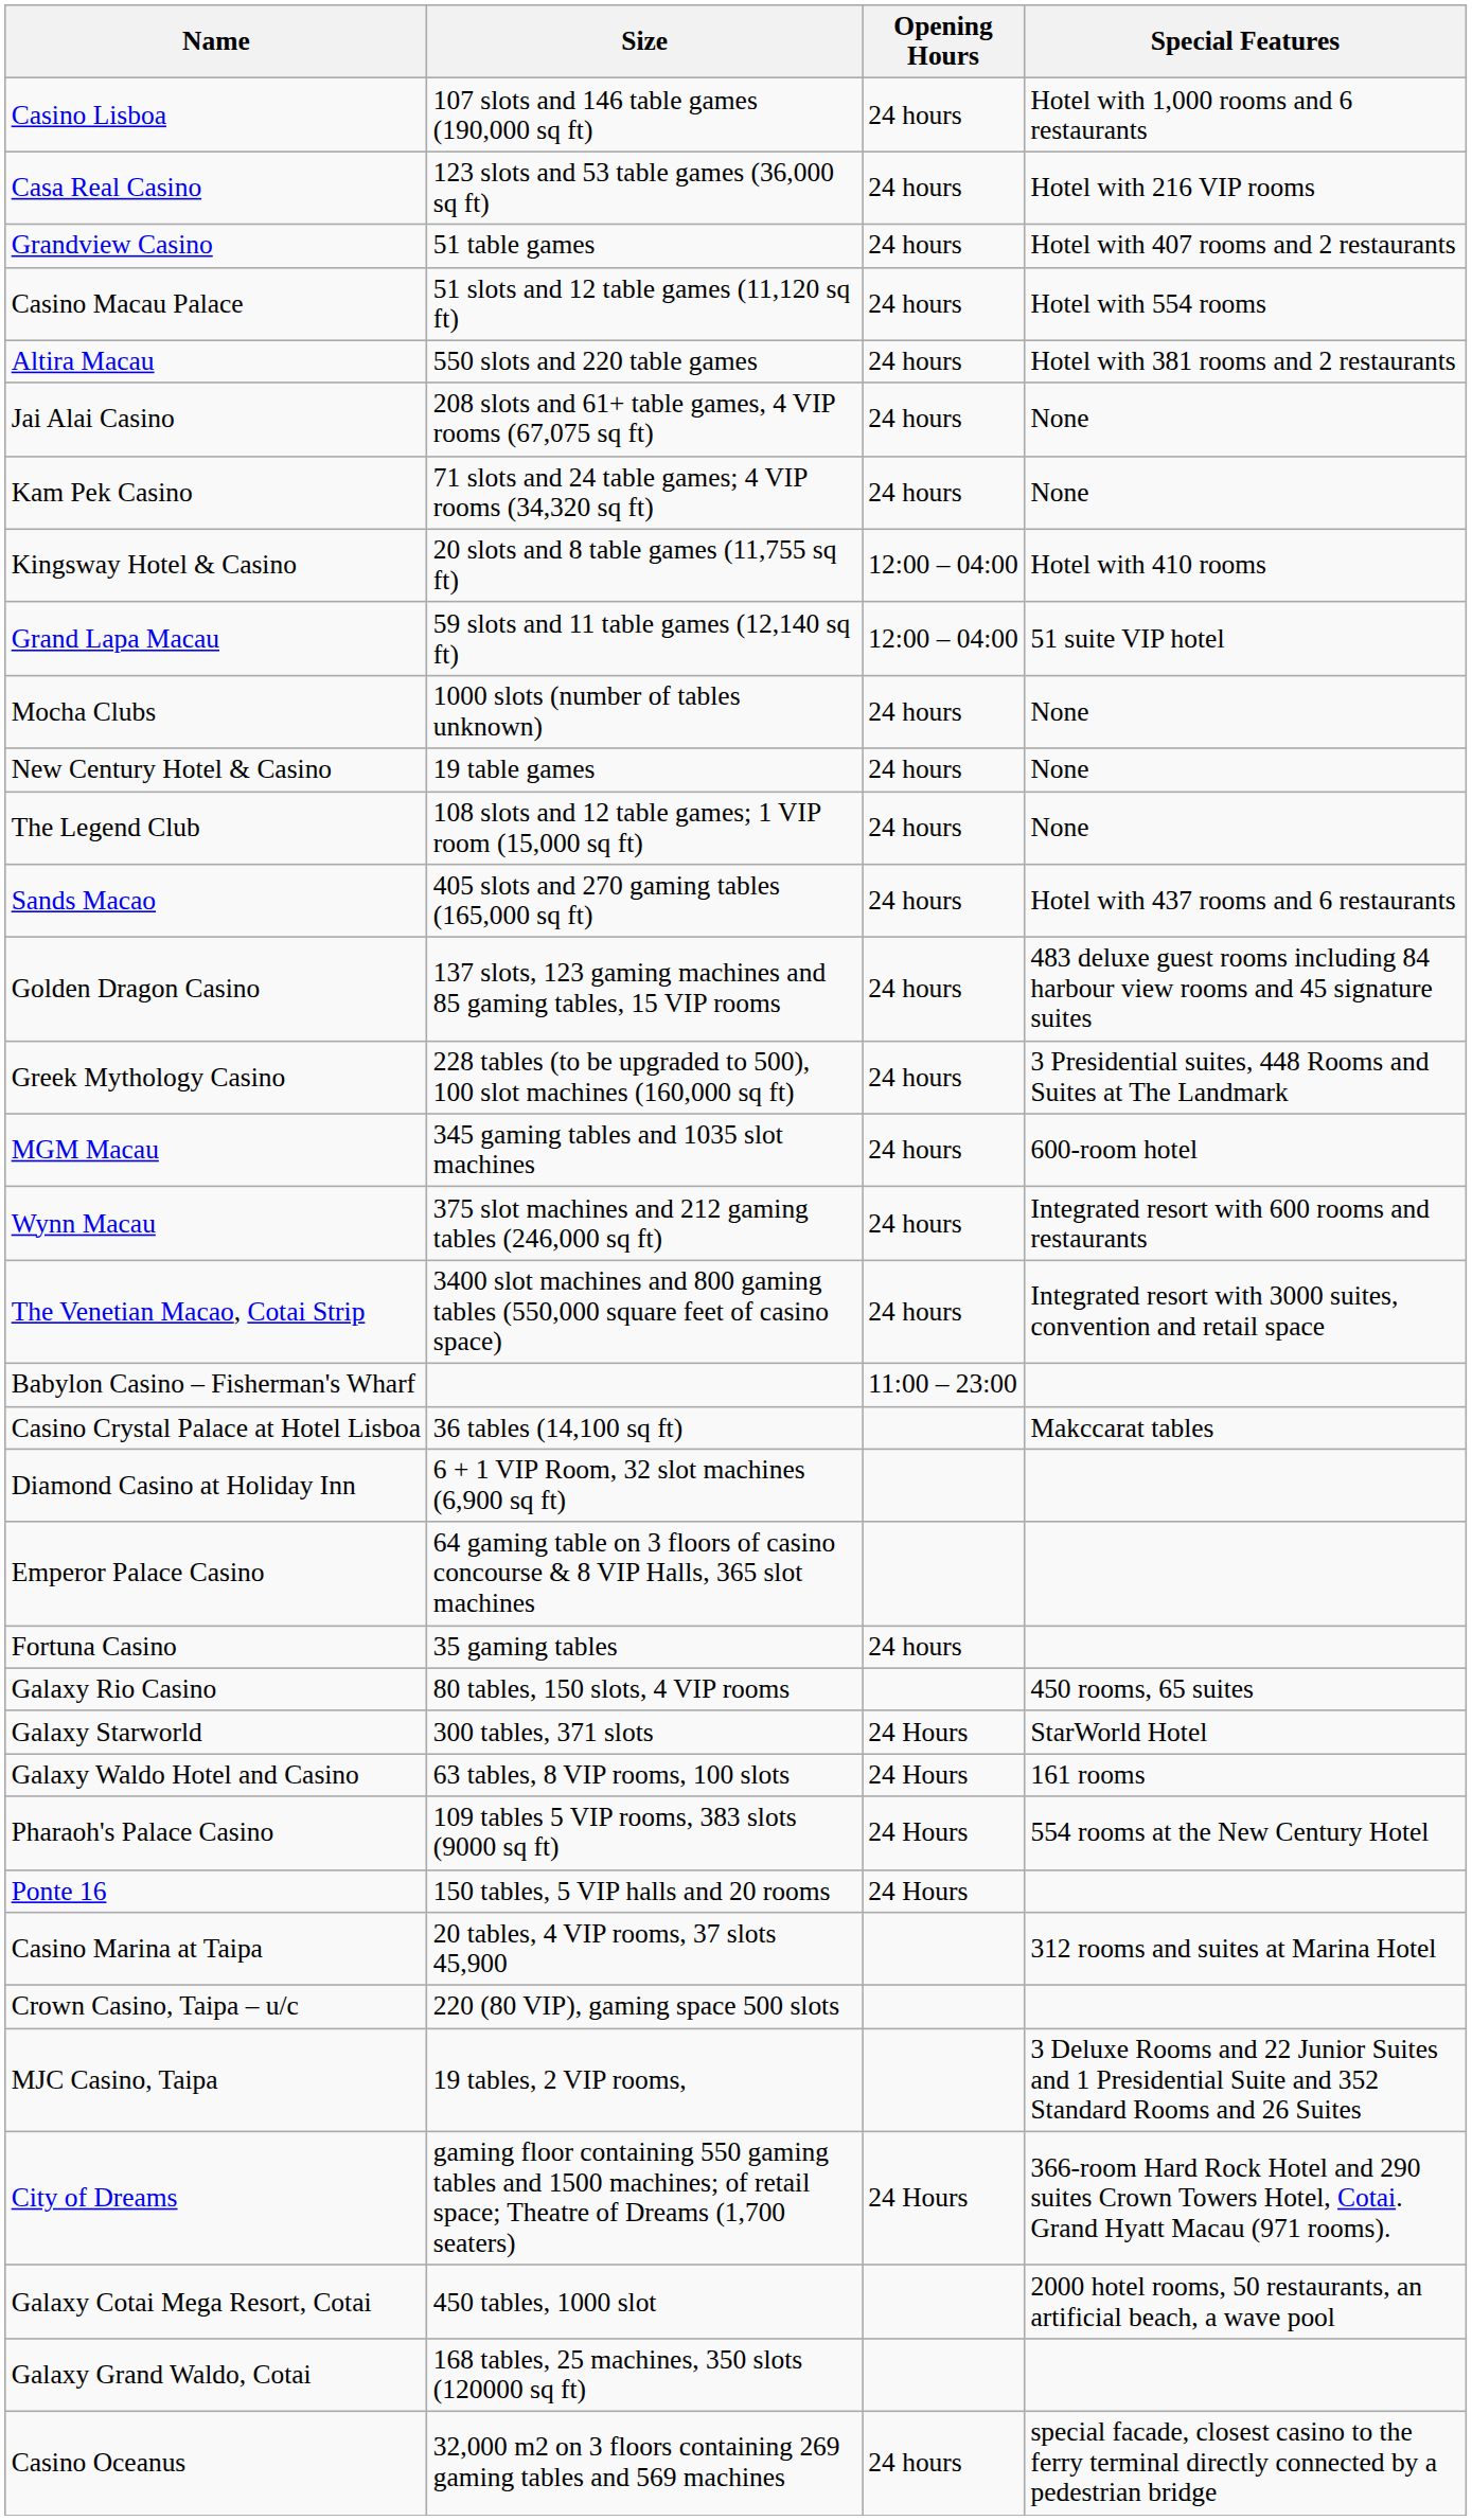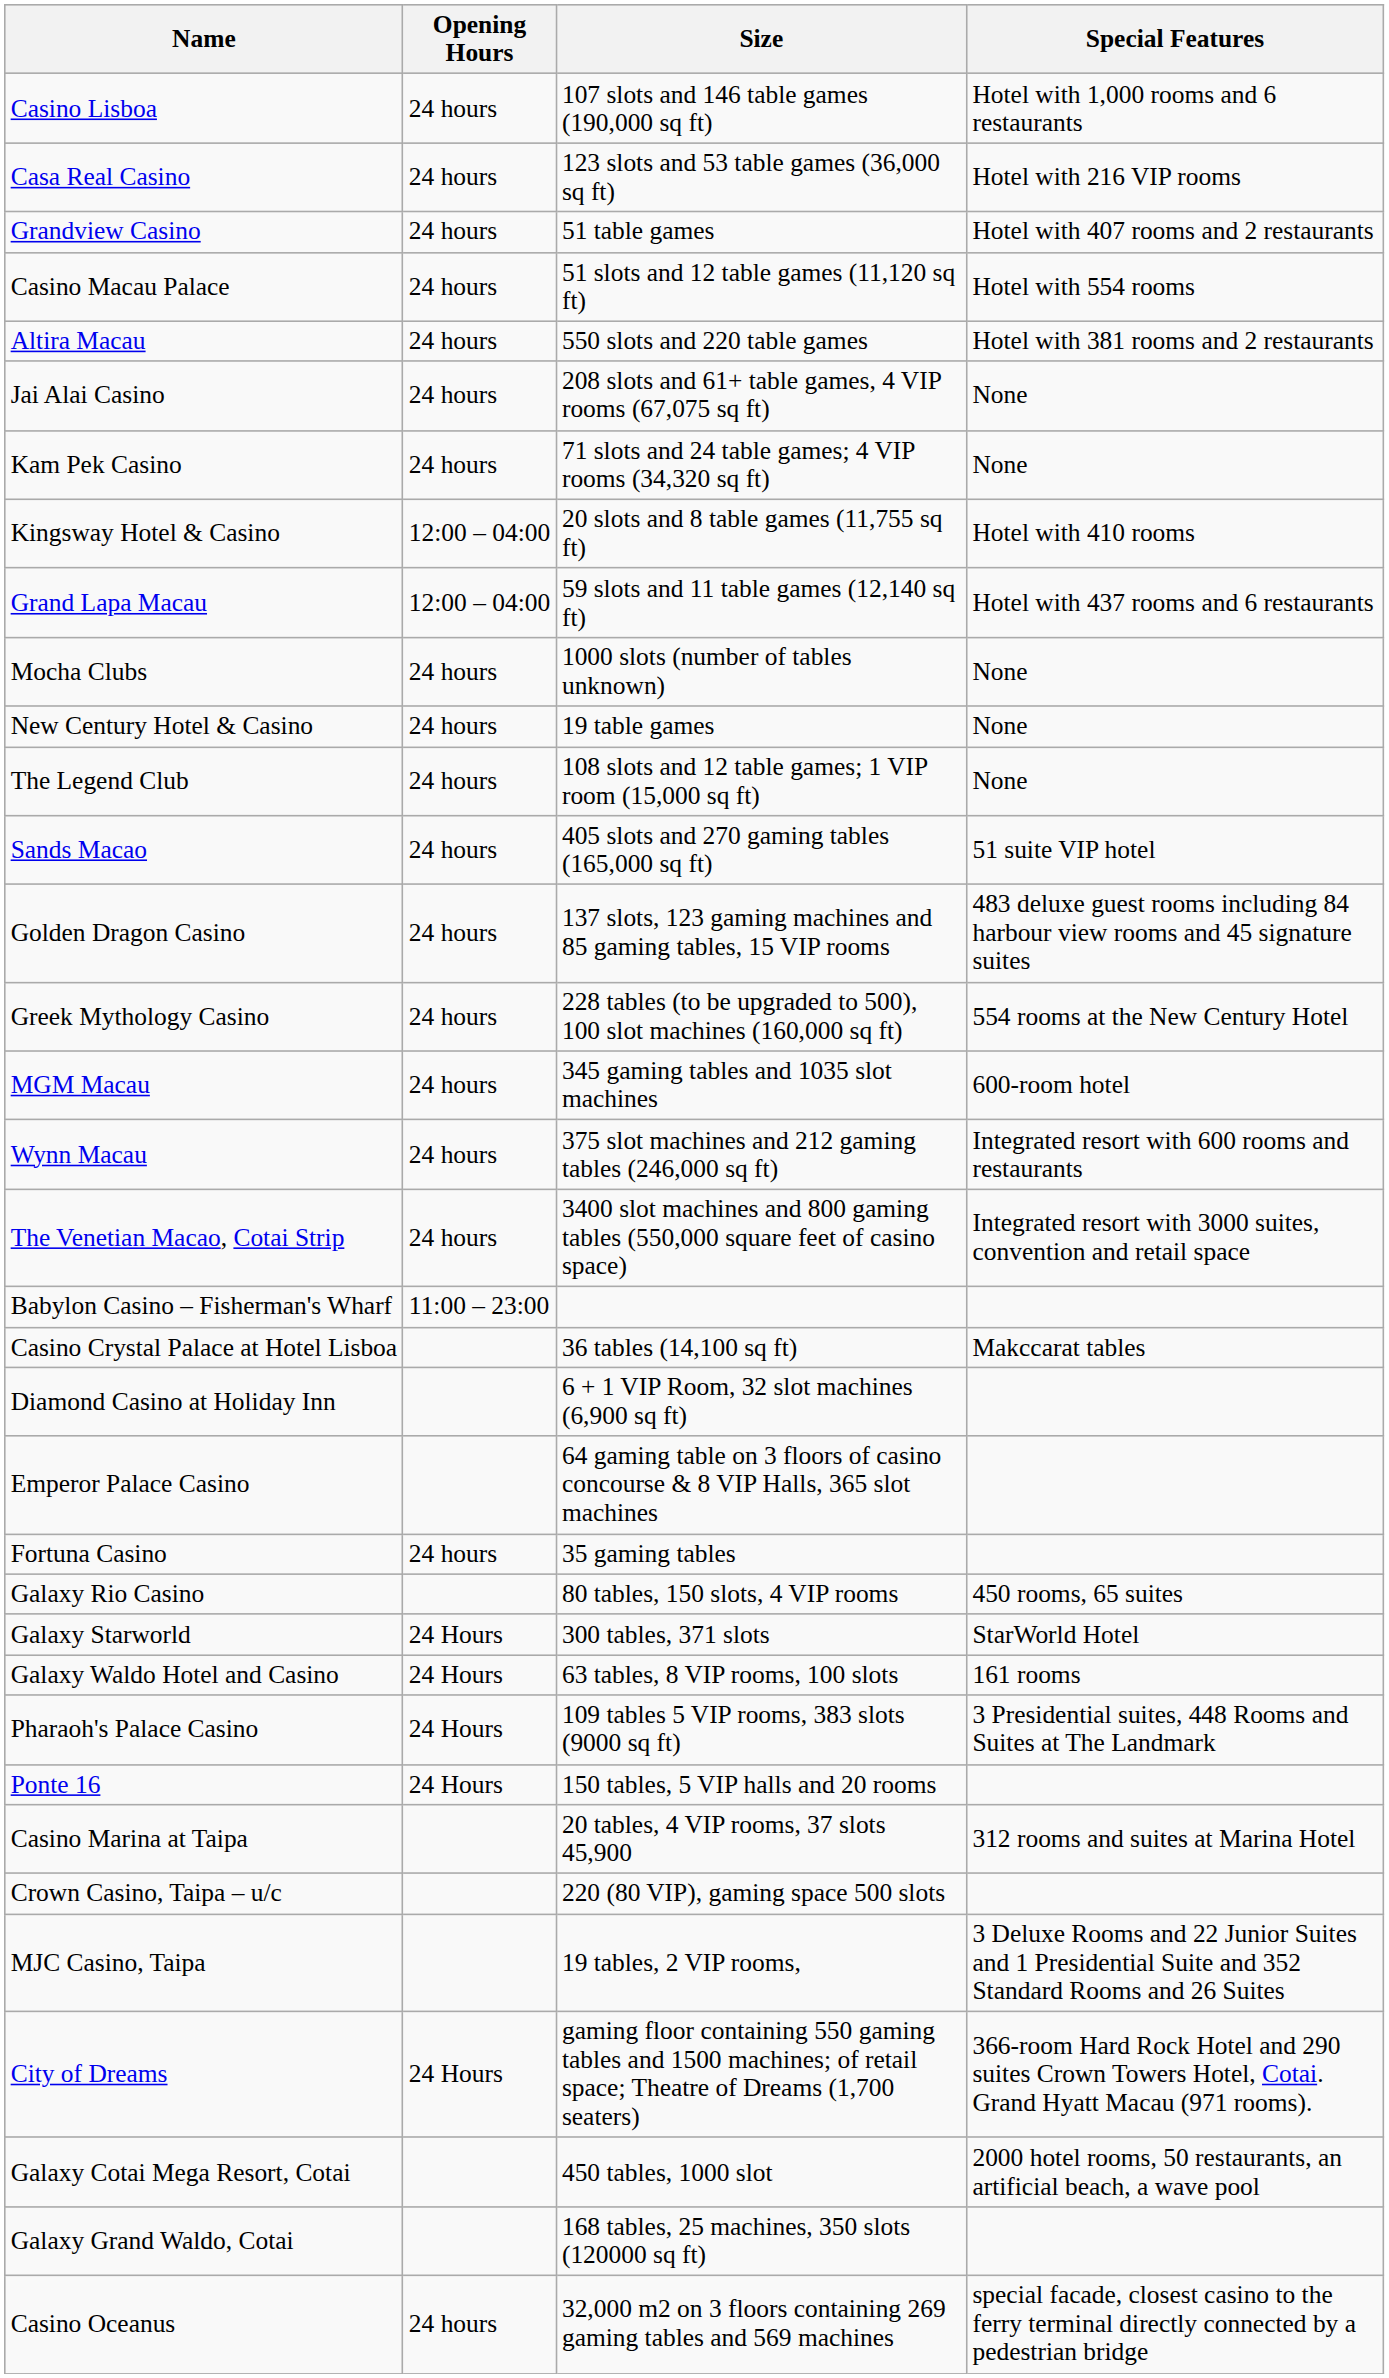columns swapped: Opening Hours <-> Size
Grand Lapa Macau | Special Features: 51 suite VIP hotel -> Hotel with 437 rooms and 6 restaurants
Sands Macao | Special Features: Hotel with 437 rooms and 6 restaurants -> 51 suite VIP hotel
Greek Mythology Casino | Special Features: 3 Presidential suites, 448 Rooms and Suites at The Landmark -> 554 rooms at the New Century Hotel
Pharaoh's Palace Casino | Special Features: 554 rooms at the New Century Hotel -> 3 Presidential suites, 448 Rooms and Suites at The Landmark
